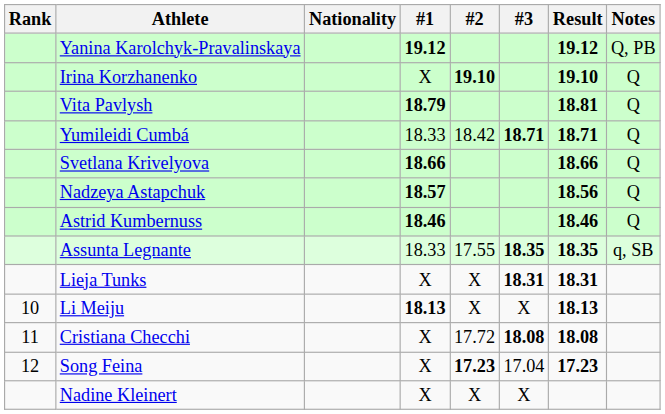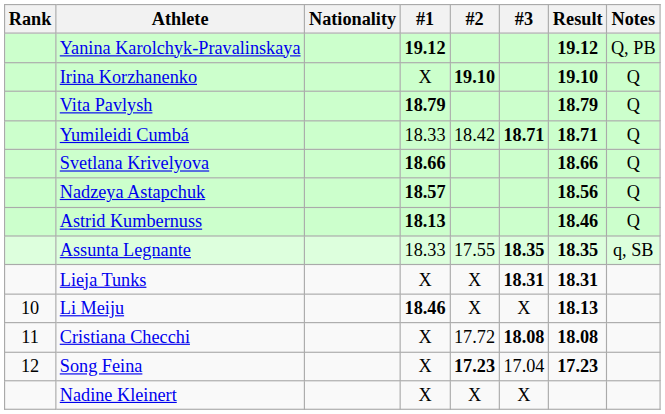Vita Pavlysh | Result: 18.81 -> 18.79
Astrid Kumbernuss | #1: 18.46 -> 18.13
Li Meiju | #1: 18.13 -> 18.46
